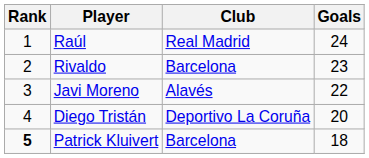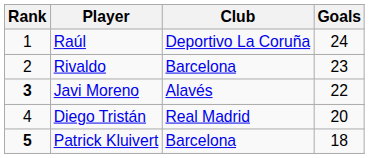Raúl | Club: Real Madrid -> Deportivo La Coruña
Javi Moreno | Rank: normal -> bold
Diego Tristán | Club: Deportivo La Coruña -> Real Madrid
